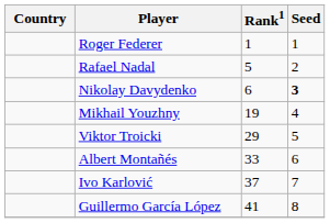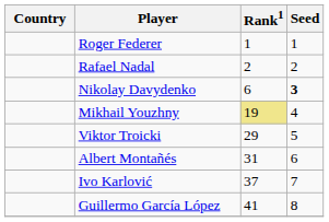Rafael Nadal | Rank1: 5 -> 2
Mikhail Youzhny | Rank1: no background -> khaki background
Albert Montañés | Rank1: 33 -> 31
